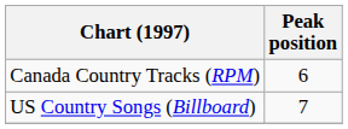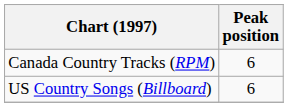US Country Songs (Billboard) | Peak position: 7 -> 6
